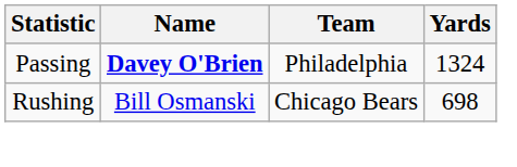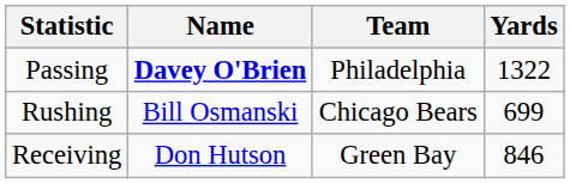Passing | Yards: 1324 -> 1322
Rushing | Yards: 698 -> 699
+ row: Receiving | Don Hutson | Green Bay | 846
